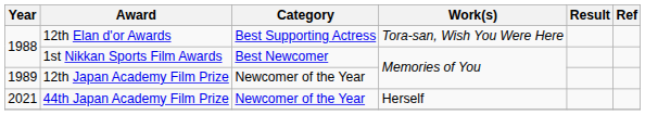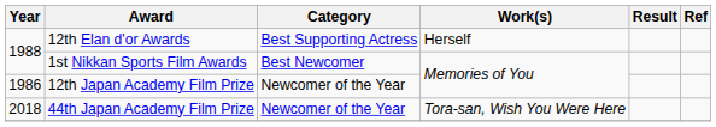12th Elan d'or Awards | Work(s): Tora-san, Wish You Were Here -> Herself
12th Japan Academy Film Prize | Year: 1989 -> 1986
44th Japan Academy Film Prize | Year: 2021 -> 2018
44th Japan Academy Film Prize | Work(s): Herself -> Tora-san, Wish You Were Here
